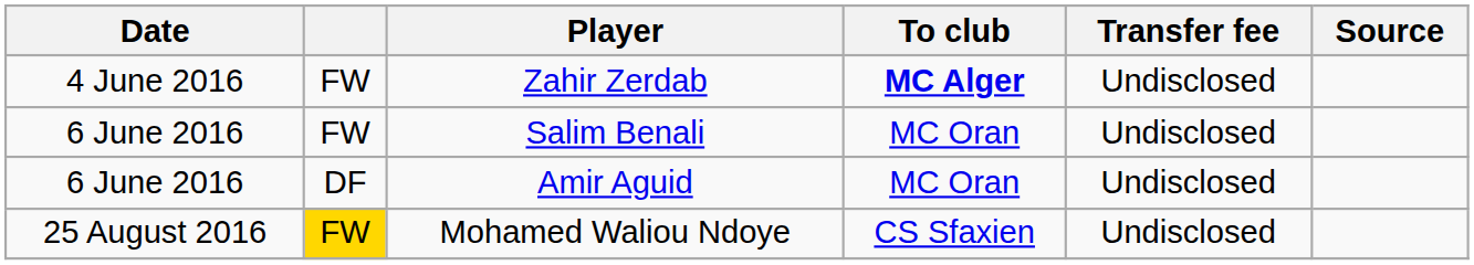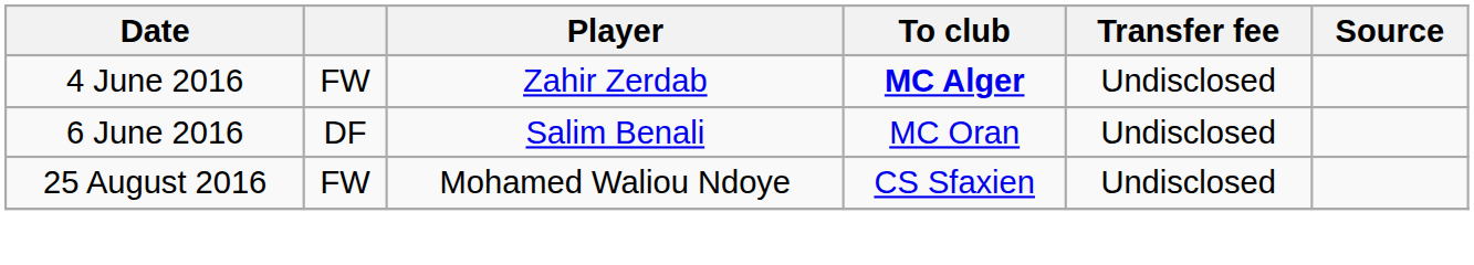Salim Benali | column 2: FW -> DF
- row: 6 June 2016 | DF | Amir Aguid | MC Oran | Undisclosed
Mohamed Waliou Ndoye | column 2: gold background -> no background
